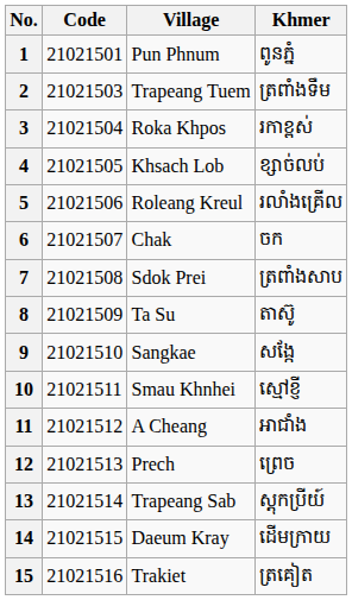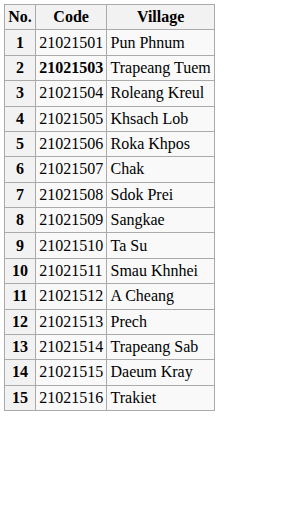- column: Khmer | ពូនភ្នំ | ត្រពាំងទឹម | រកាខ្ពស់ | ខ្សាច់លប់ | រលាំងគ្រើល | ចក | ត្រពាំងសាប | តាស៊ូ | សង្កែ | ស្មៅខ្ញី | អាជាំង | ព្រេច | ស្ដុកប្រីយ៍ | ដើមក្រាយ | ត្រគៀត
2 | Code: normal -> bold
3 | Village: Roka Khpos -> Roleang Kreul
5 | Village: Roleang Kreul -> Roka Khpos
8 | Village: Ta Su -> Sangkae
9 | Village: Sangkae -> Ta Su
